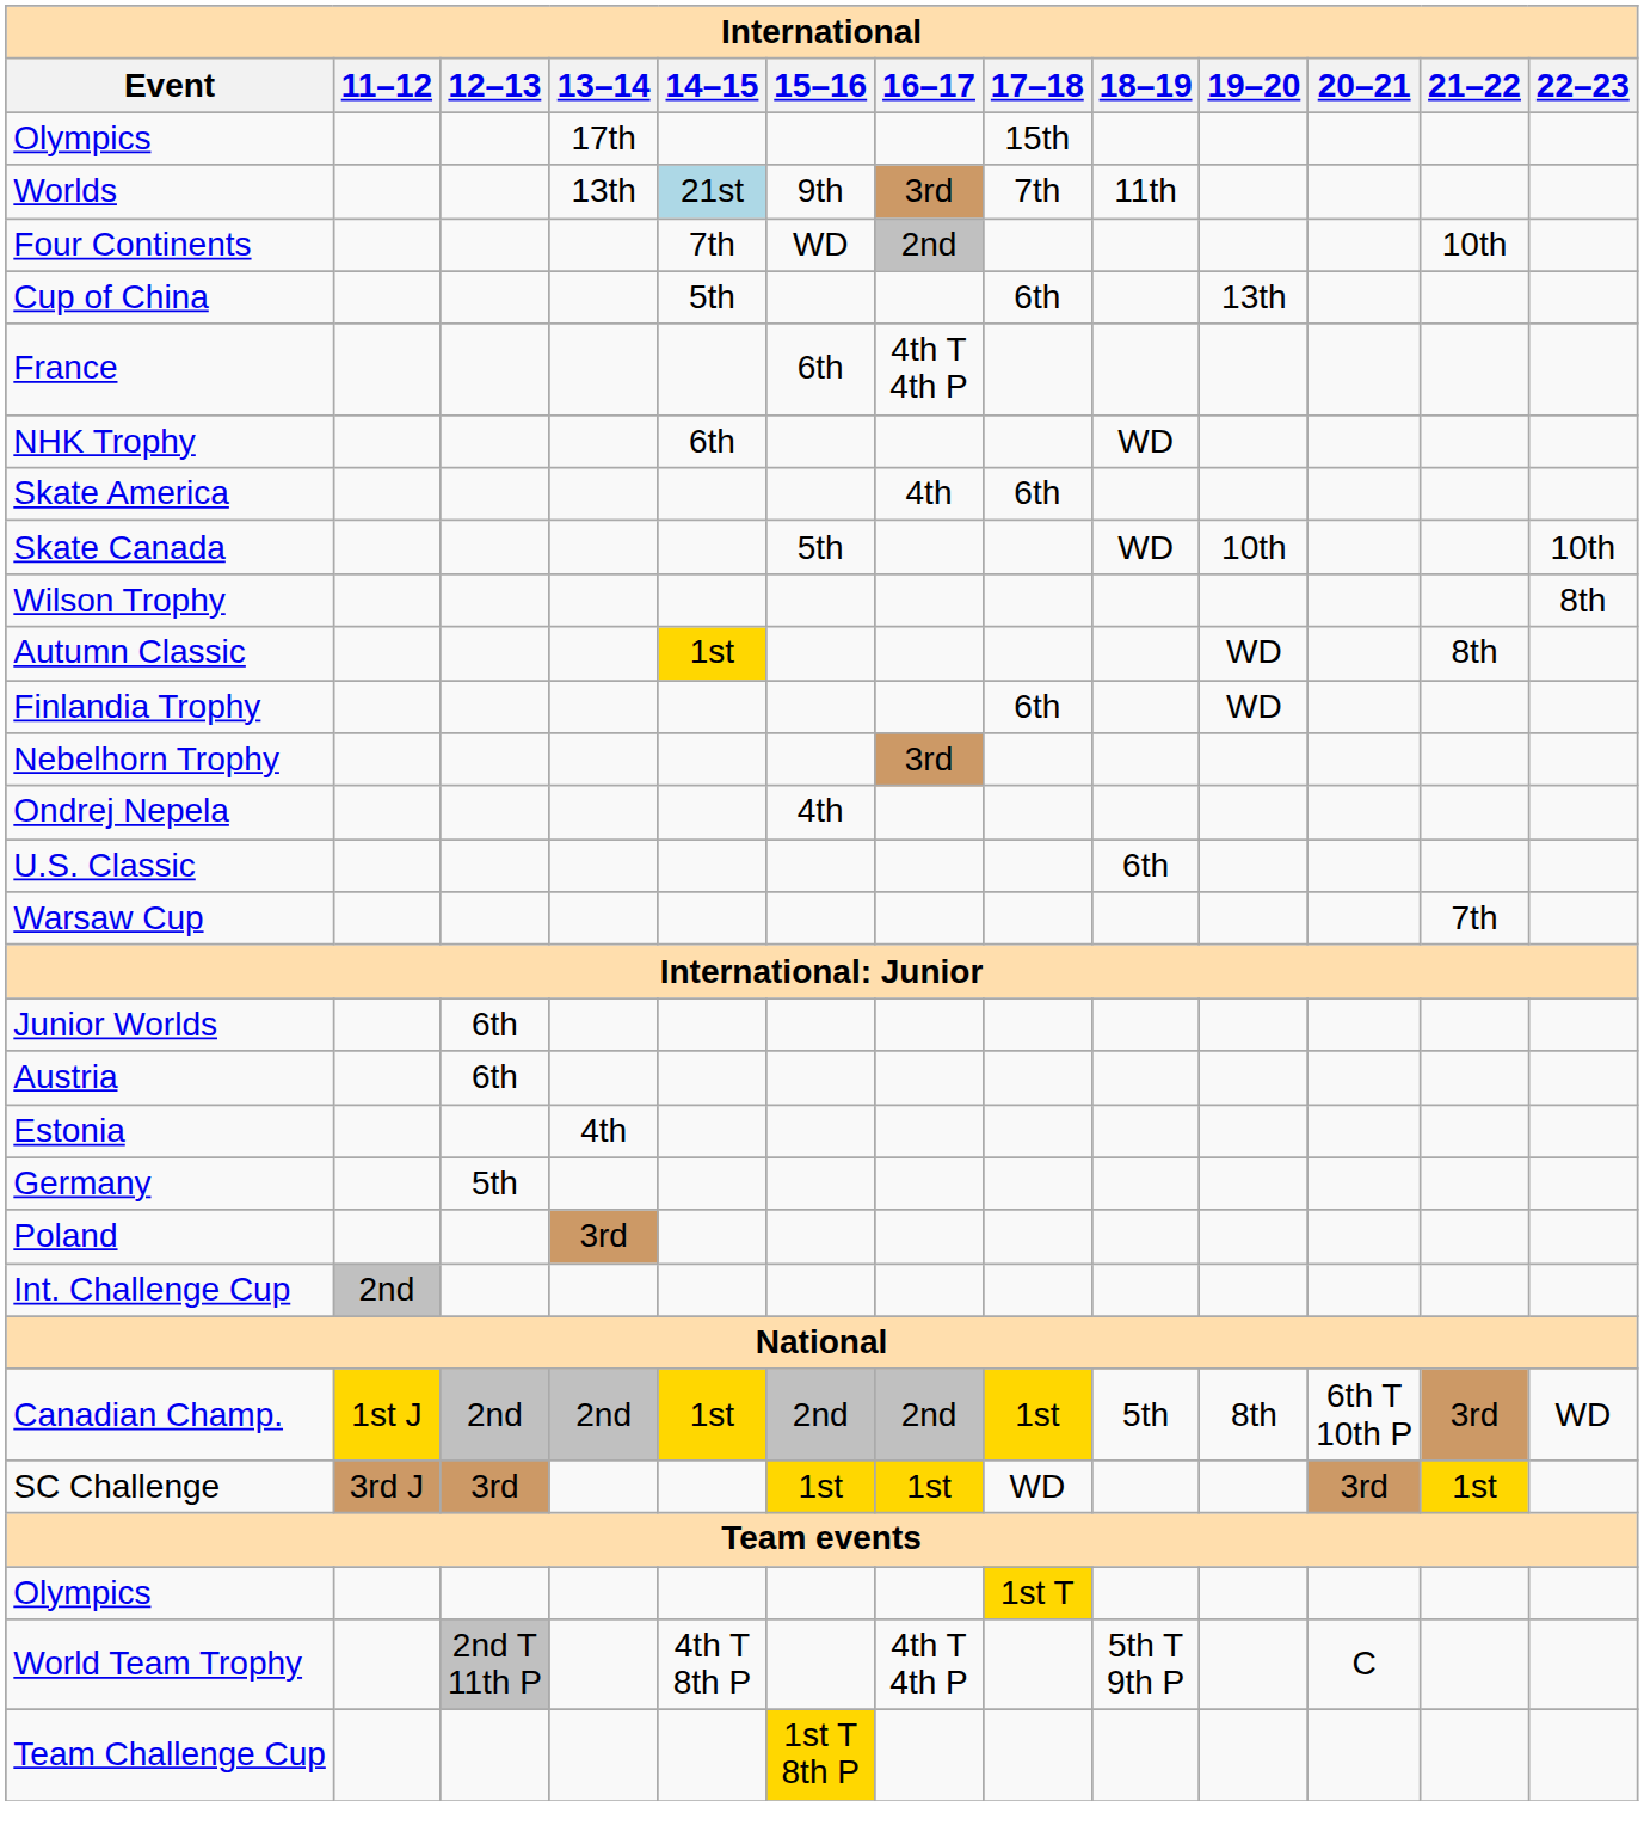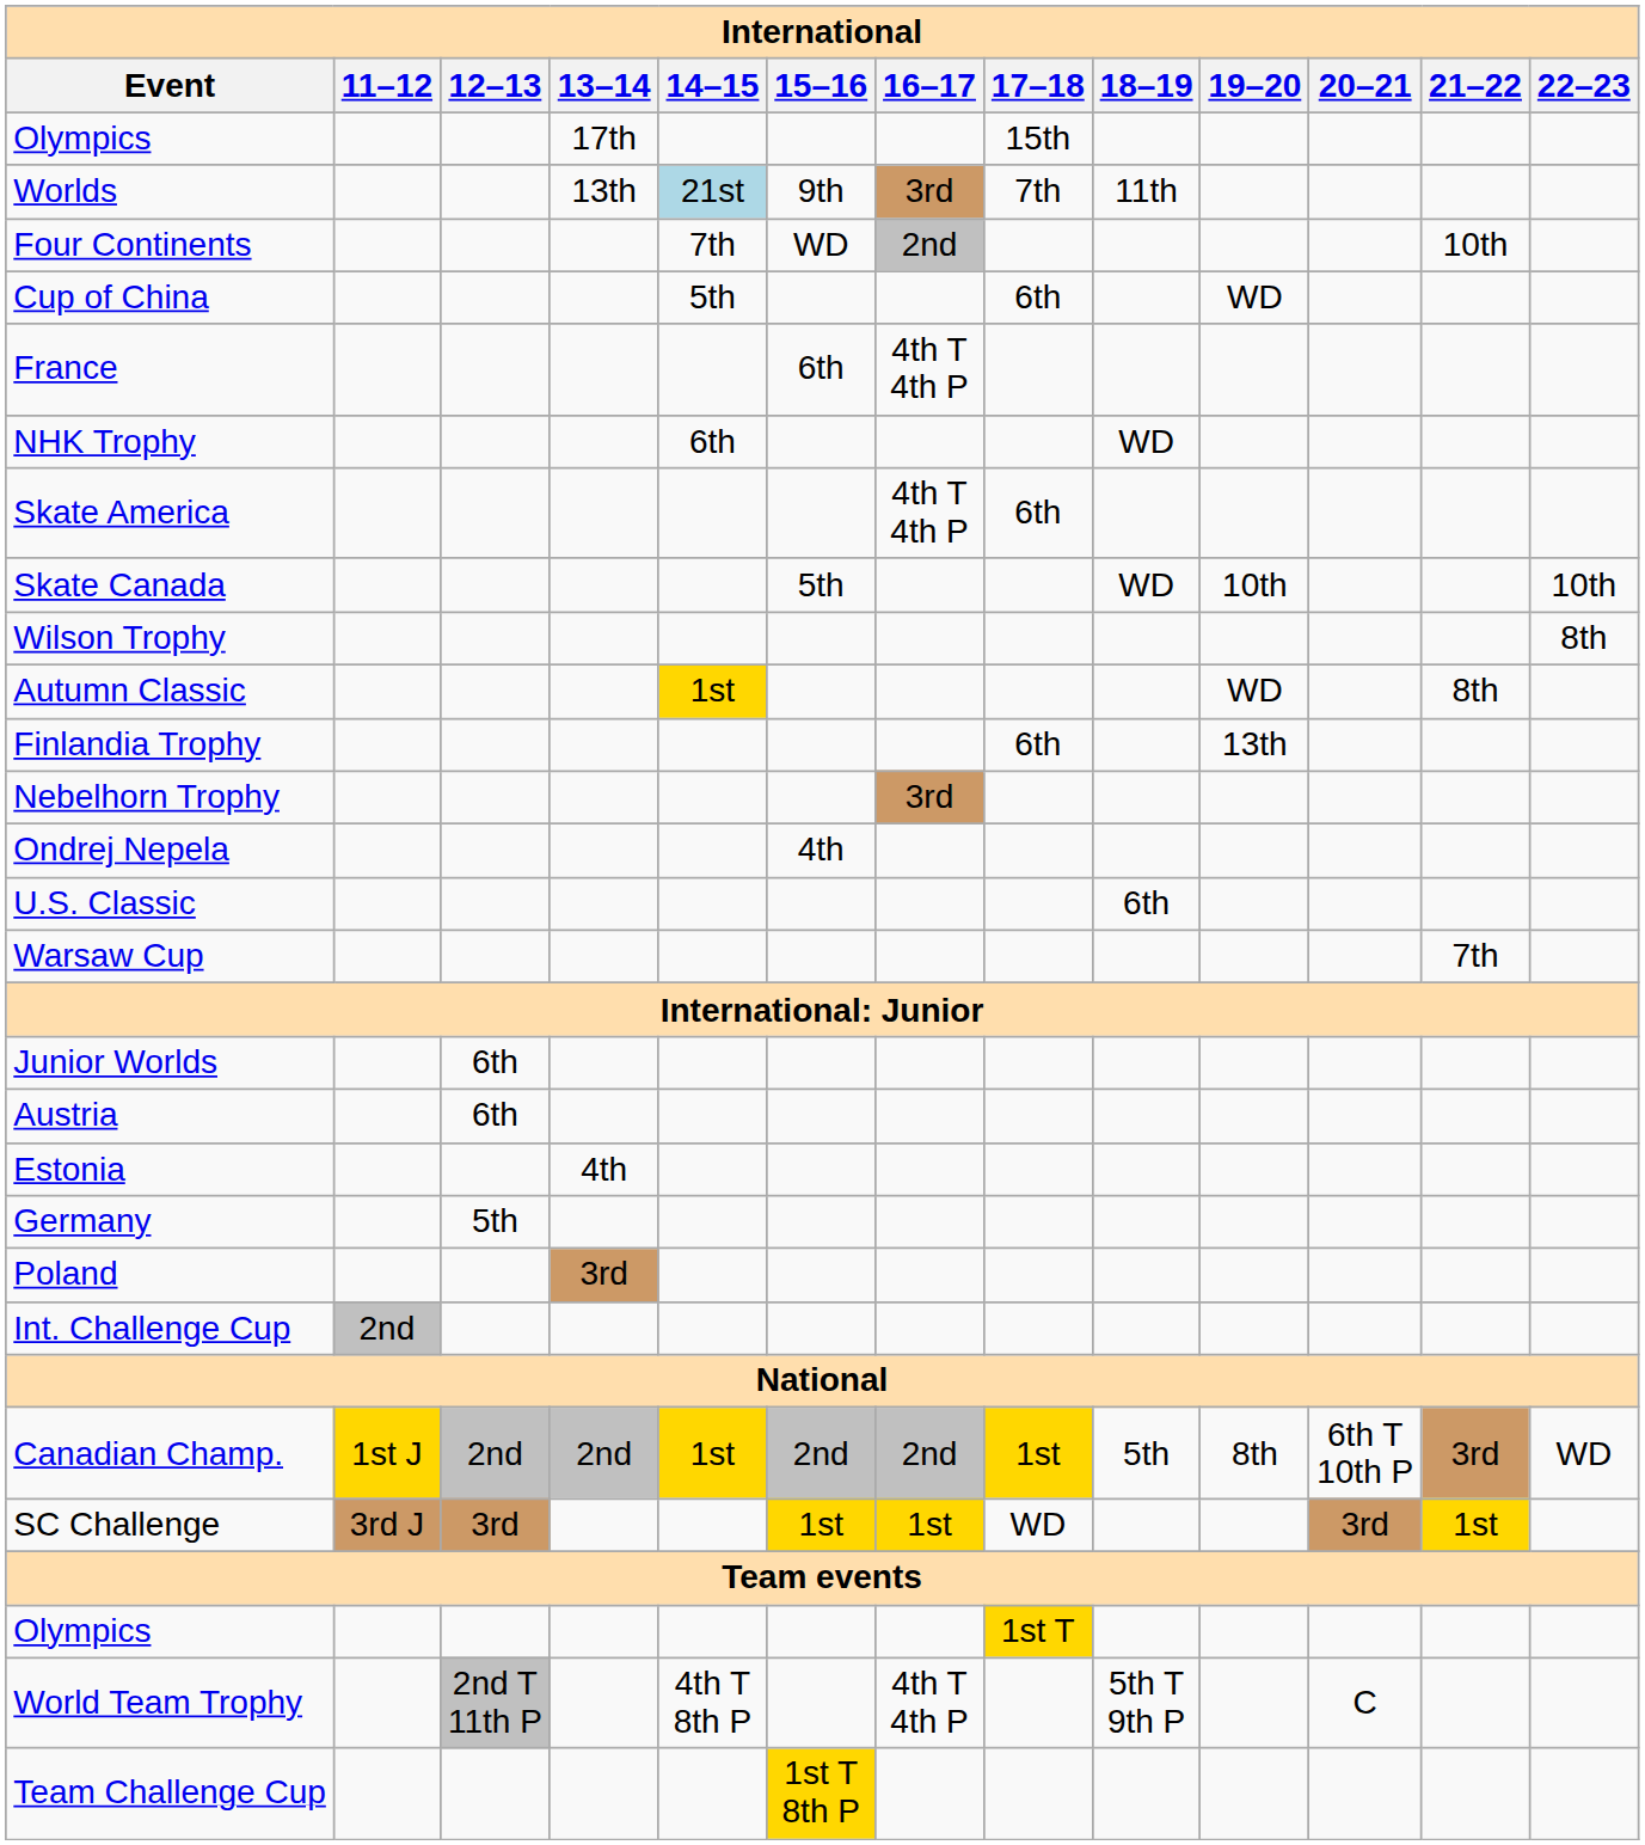Cup of China | 19–20: 13th -> WD
Skate America | 16–17: 4th -> 4th T 4th P
Finlandia Trophy | 19–20: WD -> 13th
